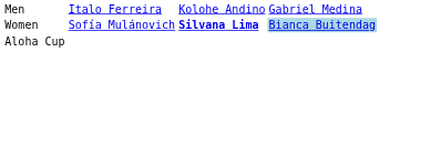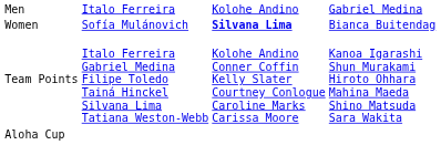Women | column 4: lightblue background -> no background
+ row: Team Points | Italo Ferreira Gabriel Medina Filipe Toledo Tainá Hinckel Silvana Lima Tatiana Weston-Webb | Kolohe Andino Conner Coffin Kelly Slater Courtney Conlogue Caroline Marks Carissa Moore | Kanoa Igarashi Shun Murakami Hiroto Ohhara Mahina Maeda Shino Matsuda Sara Wakita
